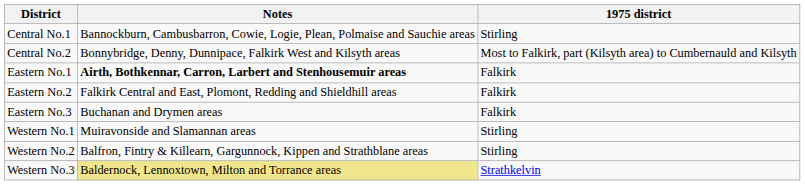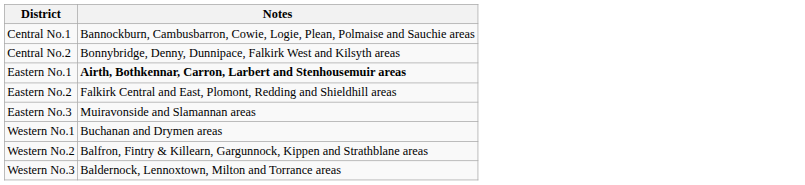- column: 1975 district | Stirling | Most to Falkirk, part (Kilsyth area) to Cumbernauld and Kilsyth | Falkirk | Falkirk | Falkirk | Stirling | Stirling | Strathkelvin
Eastern No.3 | Notes: Buchanan and Drymen areas -> Muiravonside and Slamannan areas
Western No.1 | Notes: Muiravonside and Slamannan areas -> Buchanan and Drymen areas
Western No.3 | Notes: khaki background -> no background
